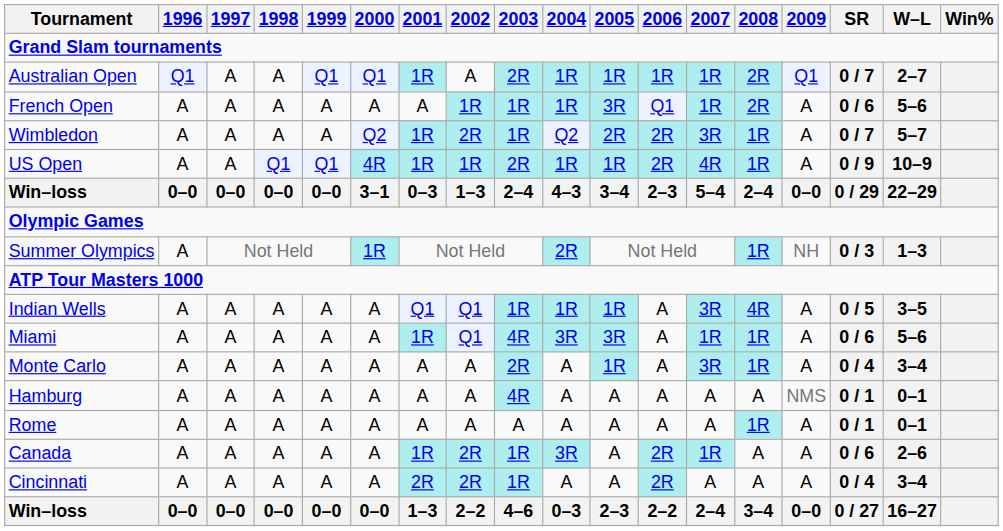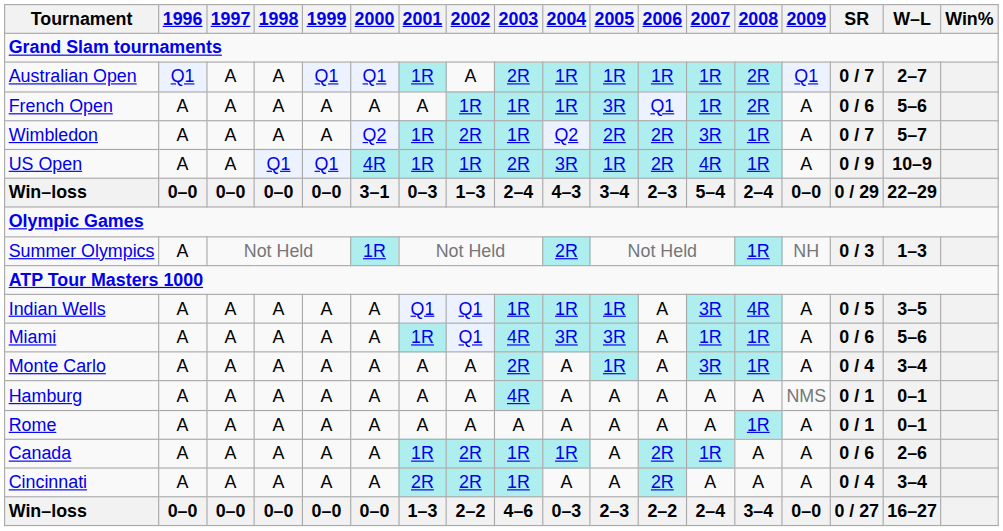US Open | 2004: 1R -> 3R
Canada | 2004: 3R -> 1R
